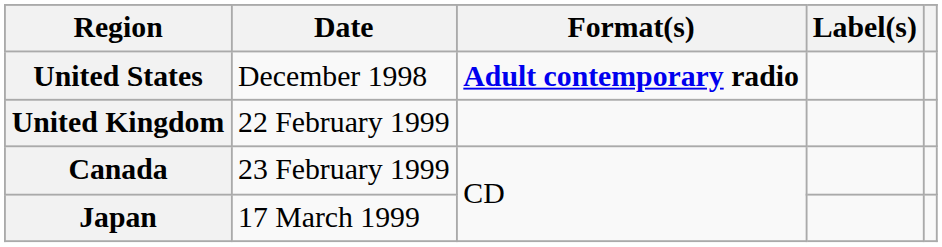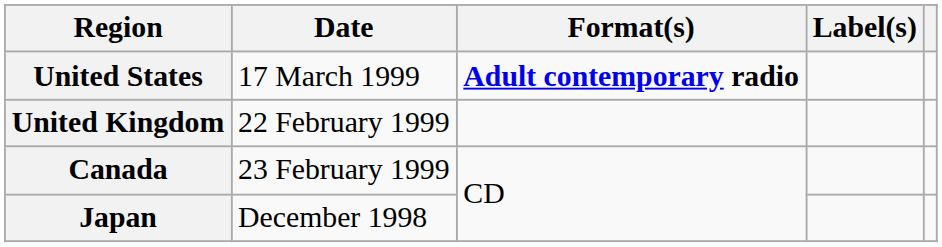United States | Date: December 1998 -> 17 March 1999
Japan | Date: 17 March 1999 -> December 1998
